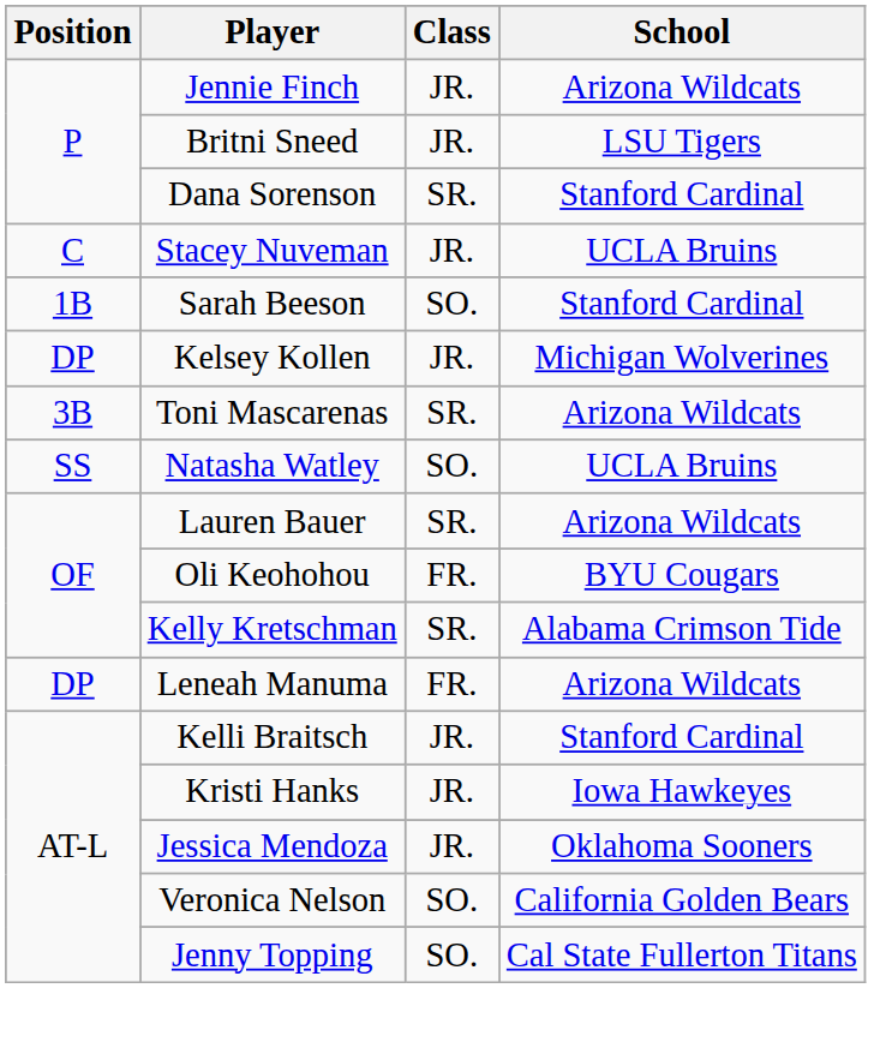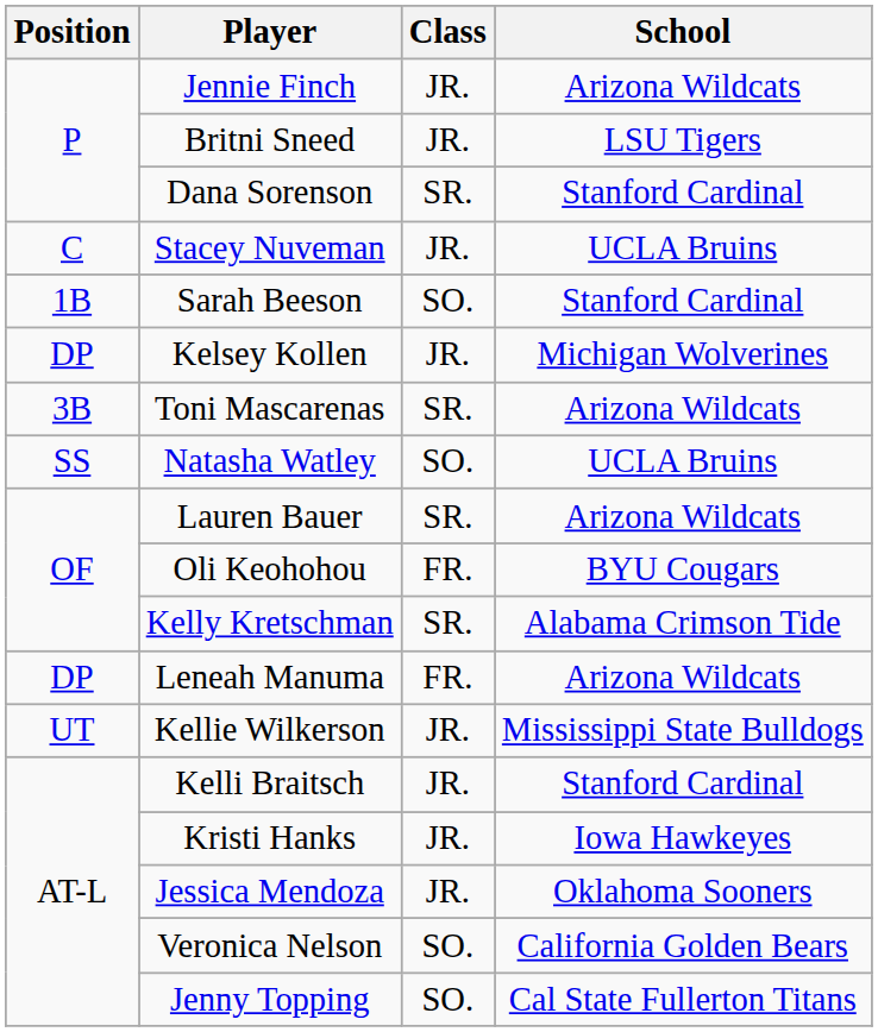+ row: UT | Kellie Wilkerson | JR. | Mississippi State Bulldogs
